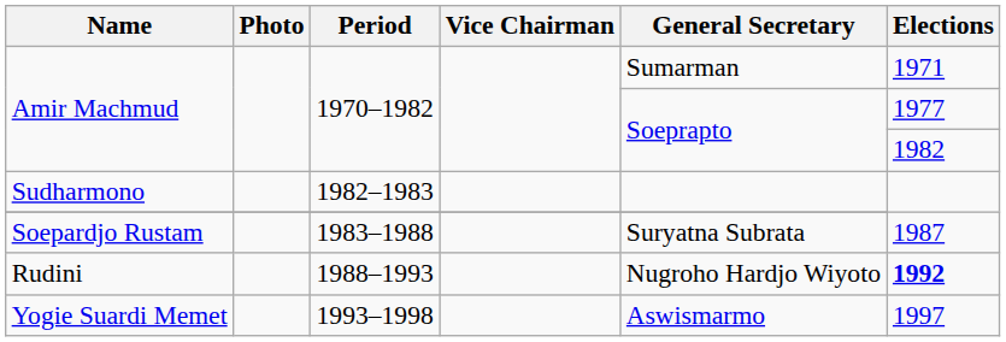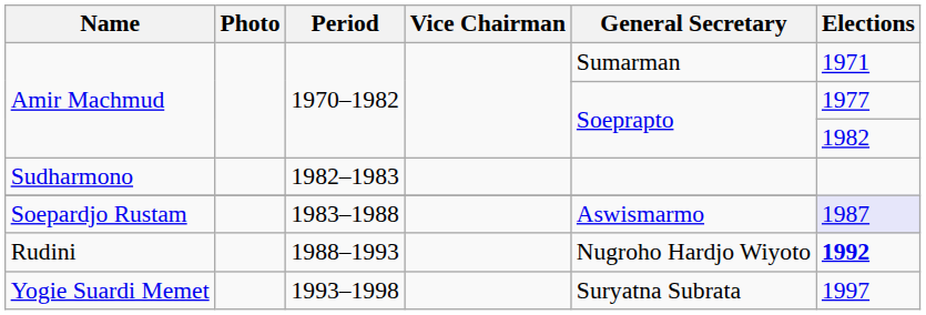Soepardjo Rustam | General Secretary: Suryatna Subrata -> Aswismarmo
Soepardjo Rustam | Elections: no background -> lavender background
Yogie Suardi Memet | General Secretary: Aswismarmo -> Suryatna Subrata
